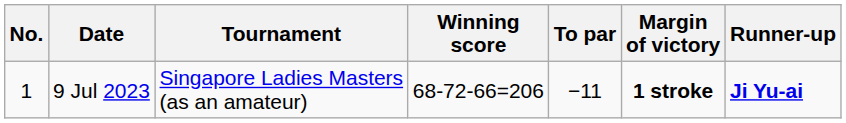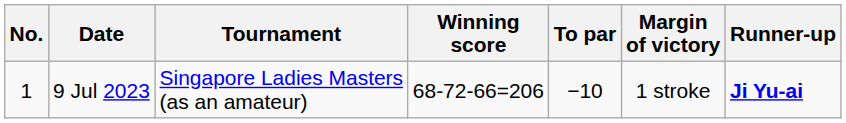9 Jul 2023 | To par: −11 -> −10
9 Jul 2023 | Margin of victory: bold -> normal
